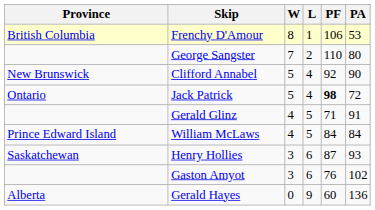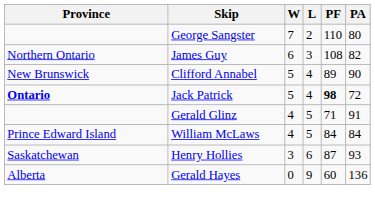- row: British Columbia | Frenchy D'Amour | 8 | 1 | 106 | 53
+ row: Northern Ontario | James Guy | 6 | 3 | 108 | 82
Clifford Annabel | PF: 92 -> 89
Jack Patrick | Province: normal -> bold
- row: Gaston Amyot | 3 | 6 | 76 | 102
